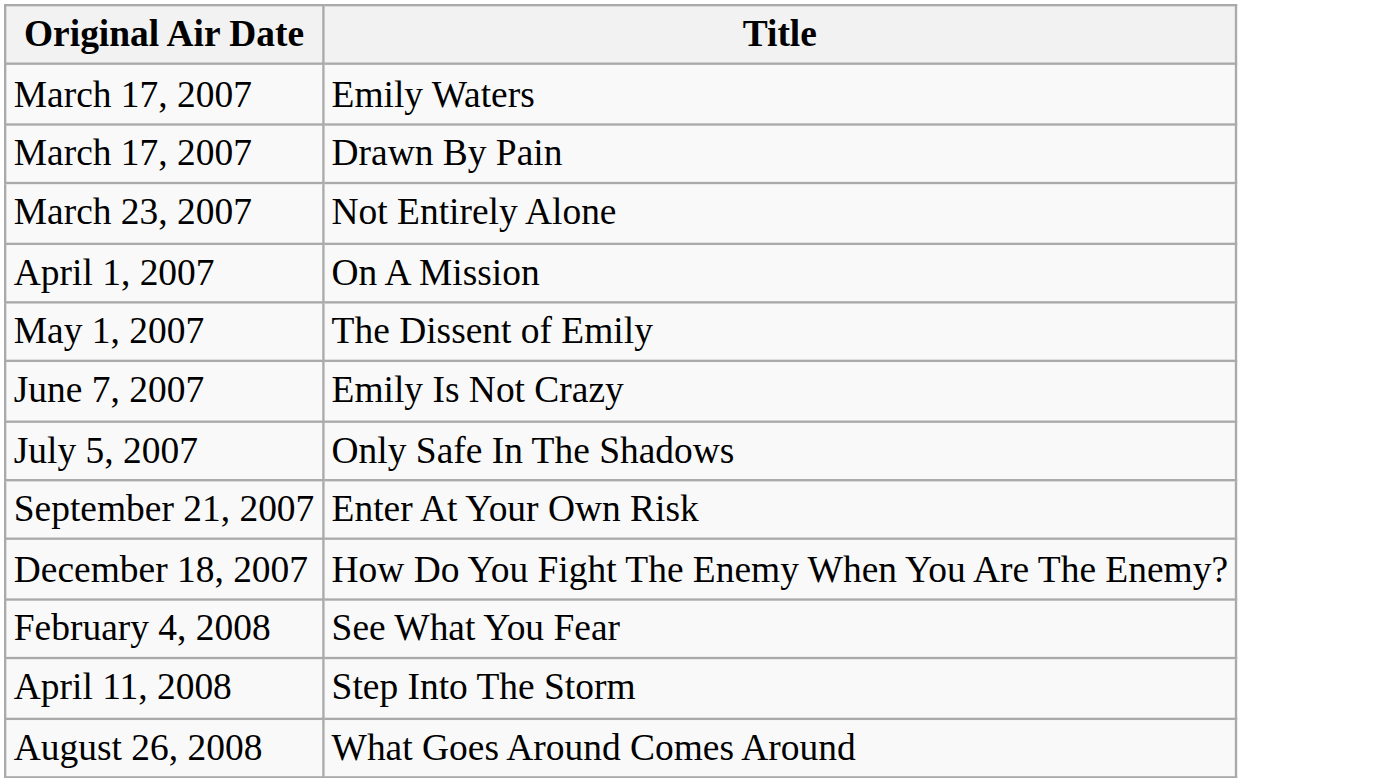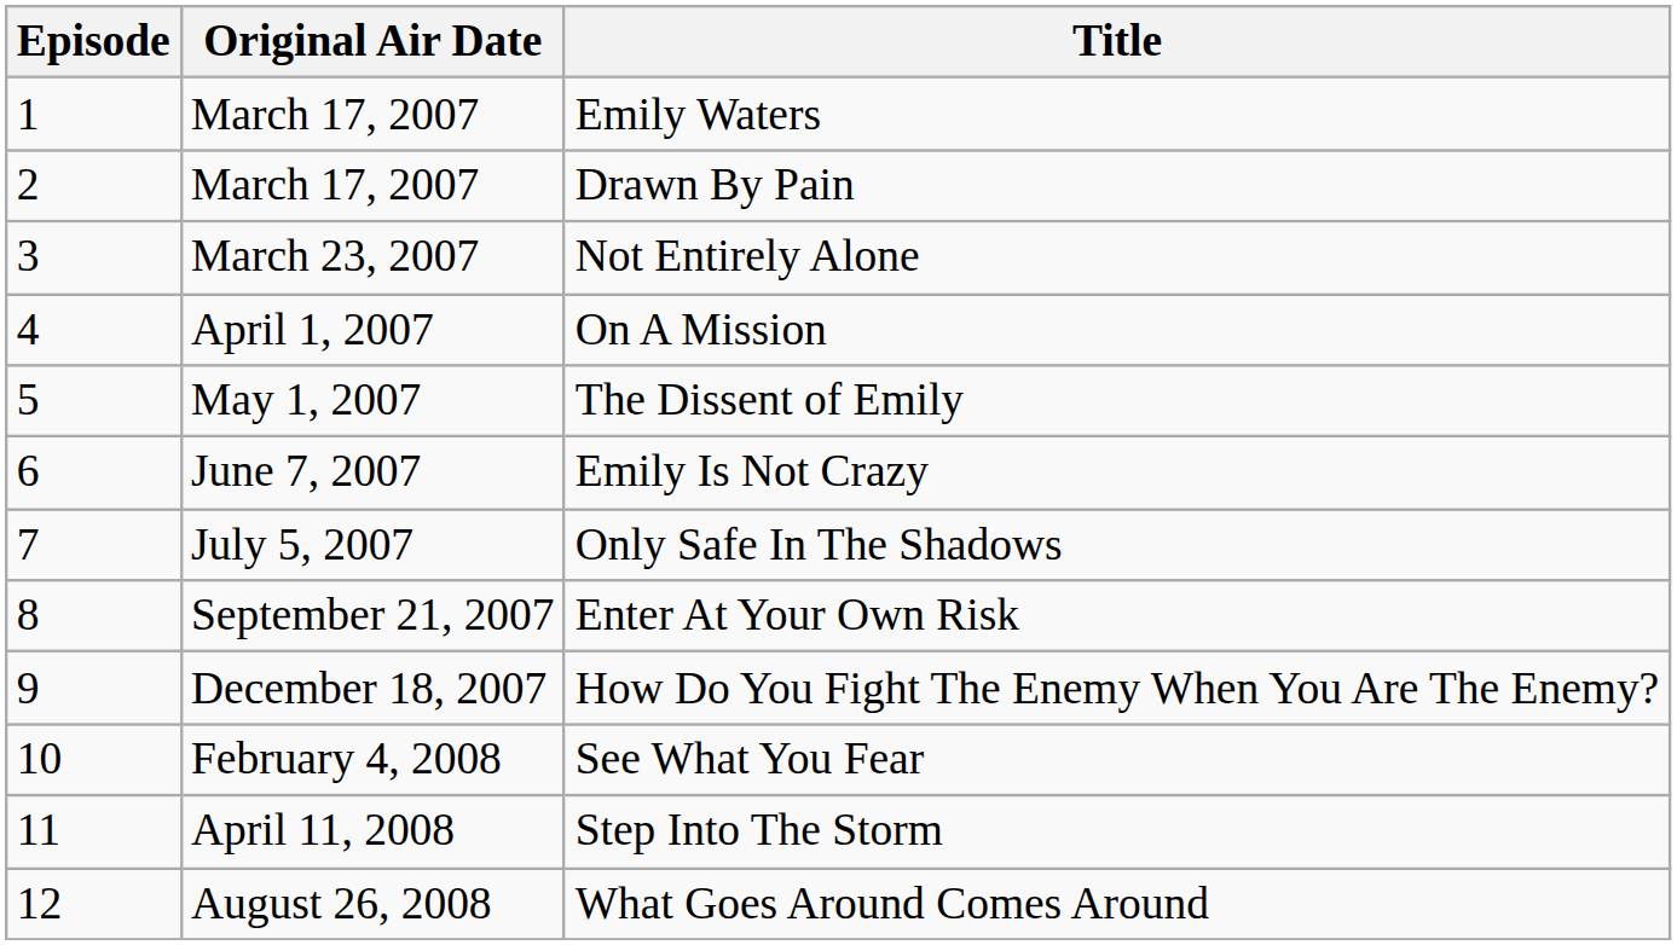+ column: Episode | 1 | 2 | 3 | 4 | 5 | 6 | 7 | 8 | 9 | 10 | 11 | 12
